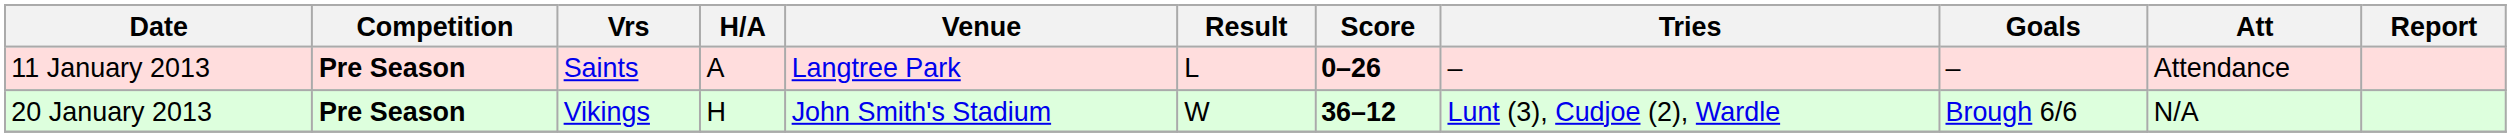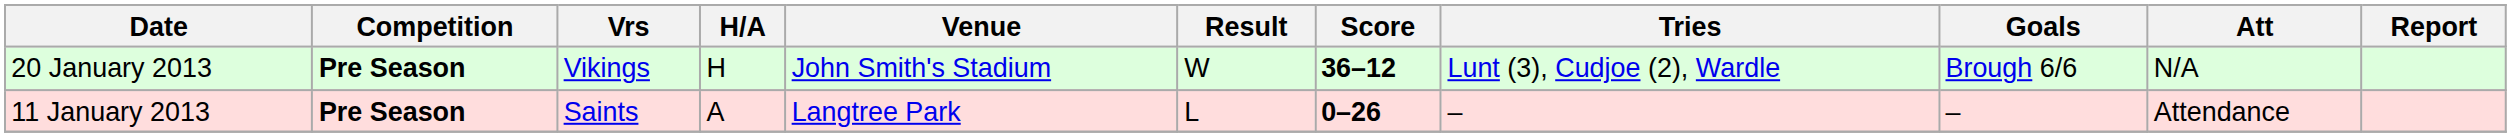rows swapped: 11 January 2013 <-> 20 January 2013
